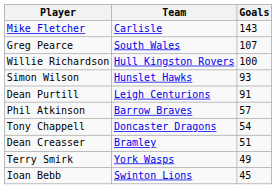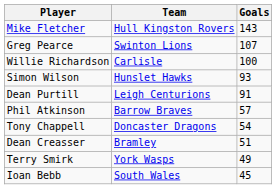Mike Fletcher | Team: Carlisle -> Hull Kingston Rovers
Greg Pearce | Team: South Wales -> Swinton Lions
Willie Richardson | Team: Hull Kingston Rovers -> Carlisle
Ioan Bebb | Team: Swinton Lions -> South Wales
